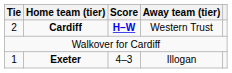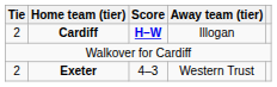Cardiff | Away team (tier): Western Trust -> Illogan
Exeter | Tie: 1 -> 2
Exeter | Away team (tier): Illogan -> Western Trust
